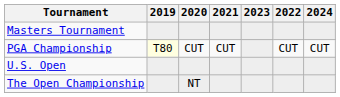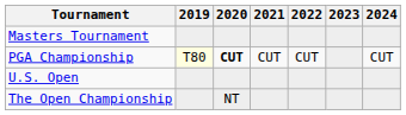columns swapped: 2022 <-> 2023
PGA Championship | 2020: normal -> bold
